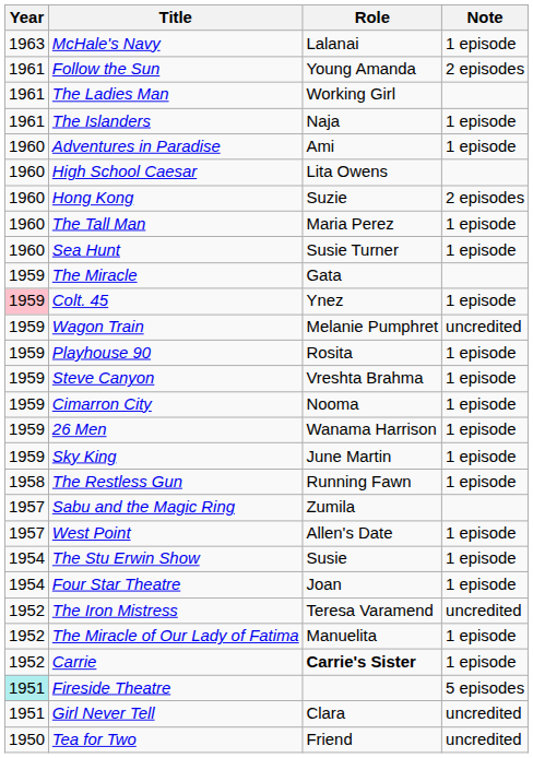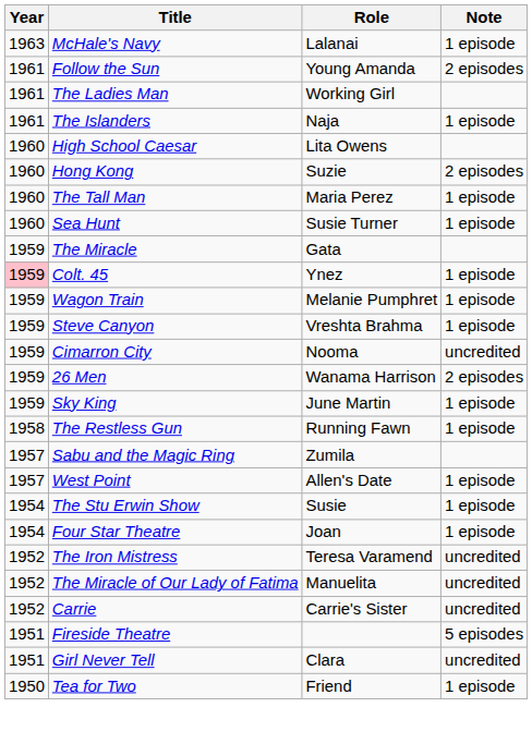- row: 1960 | Adventures in Paradise | Ami | 1 episode
Wagon Train | Note: uncredited -> 1 episode
- row: 1959 | Playhouse 90 | Rosita | 1 episode
Cimarron City | Note: 1 episode -> uncredited
26 Men | Note: 1 episode -> 2 episodes
The Miracle of Our Lady of Fatima | Note: 1 episode -> uncredited
Carrie | Role: bold -> normal
Carrie | Note: 1 episode -> uncredited
Fireside Theatre | Year: paleturquoise background -> no background
Tea for Two | Note: uncredited -> 1 episode
